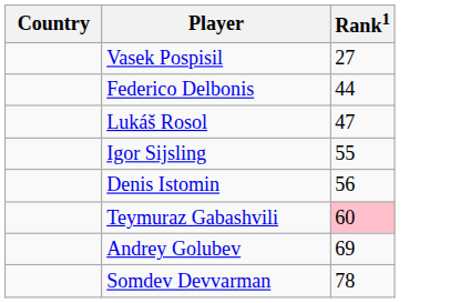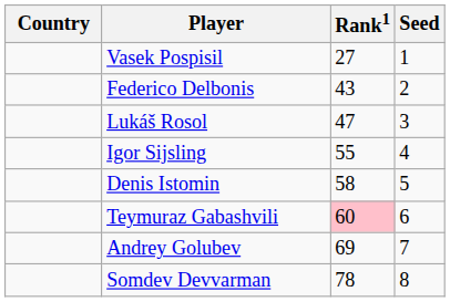+ column: Seed | 1 | 2 | 3 | 4 | 5 | 6 | 7 | 8
Federico Delbonis | Rank1: 44 -> 43
Denis Istomin | Rank1: 56 -> 58
